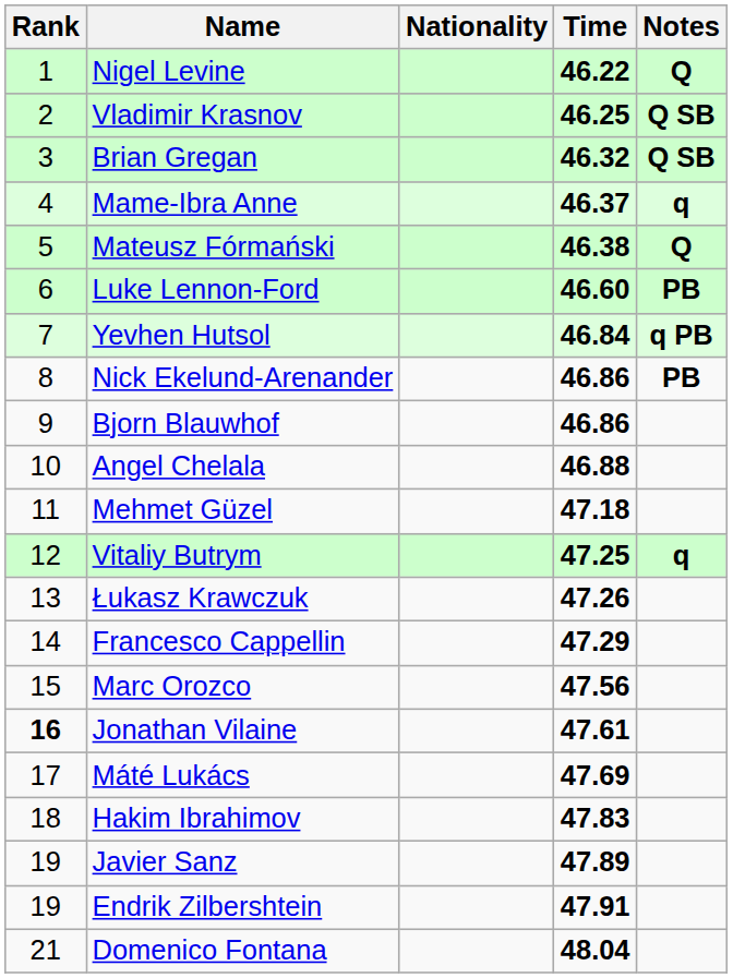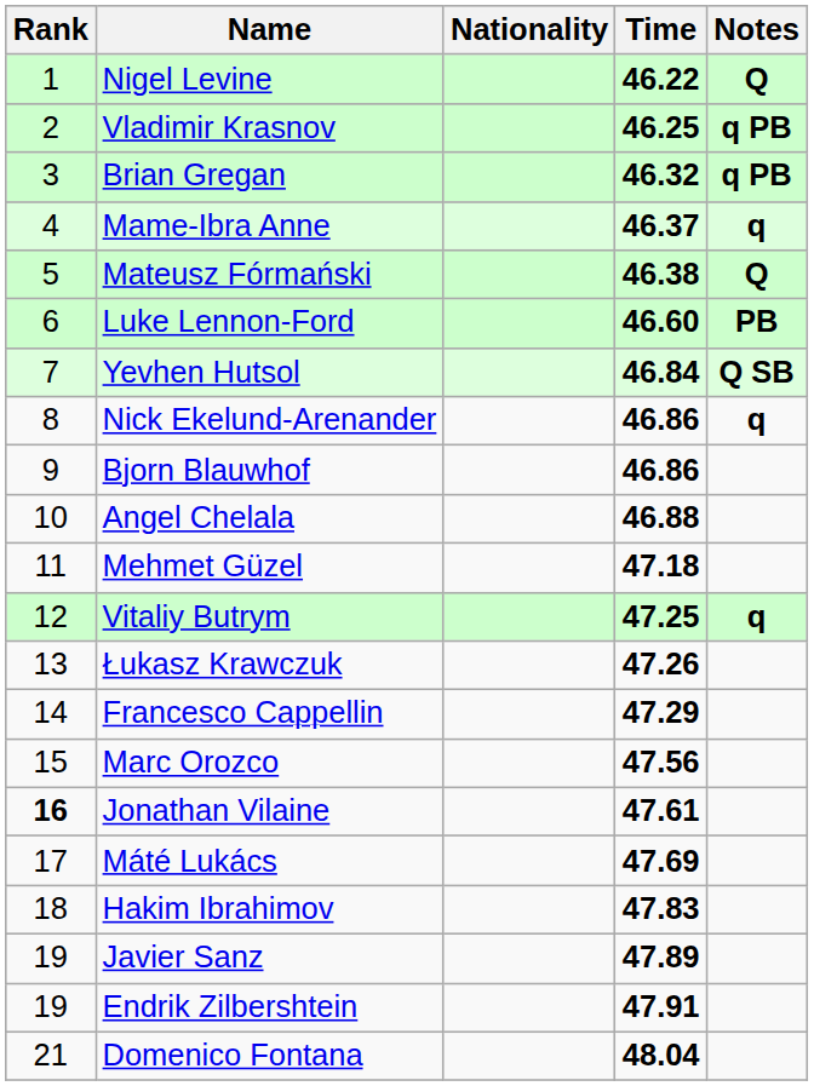Vladimir Krasnov | Notes: Q SB -> q PB
Brian Gregan | Notes: Q SB -> q PB
Yevhen Hutsol | Notes: q PB -> Q SB
Nick Ekelund-Arenander | Notes: PB -> q
